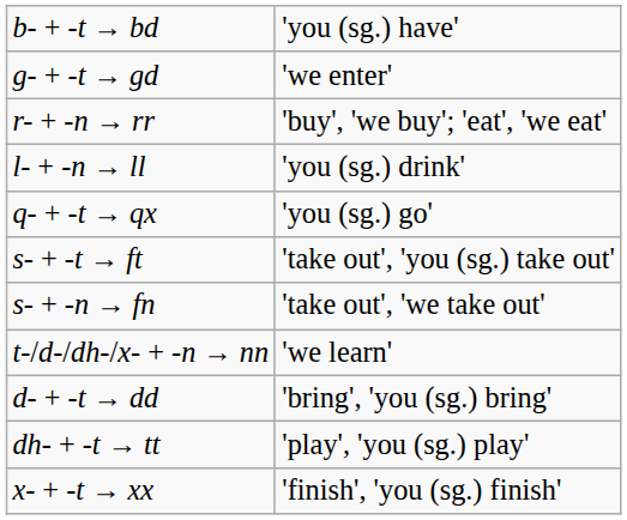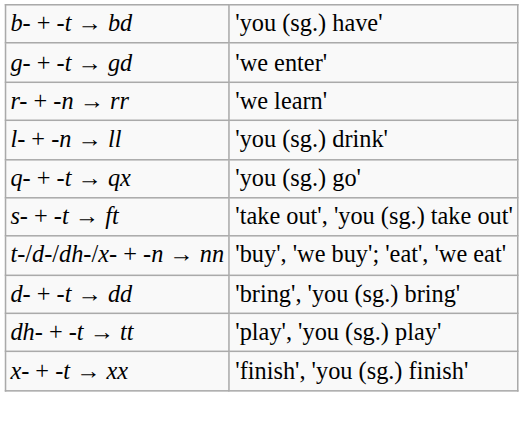r- + -n → rr | column 2: 'buy', 'we buy'; 'eat', 'we eat' -> 'we learn'
- row: s- + -n → fn | 'take out', 'we take out'
t-/d-/dh-/x- + -n → nn | column 2: 'we learn' -> 'buy', 'we buy'; 'eat', 'we eat'
